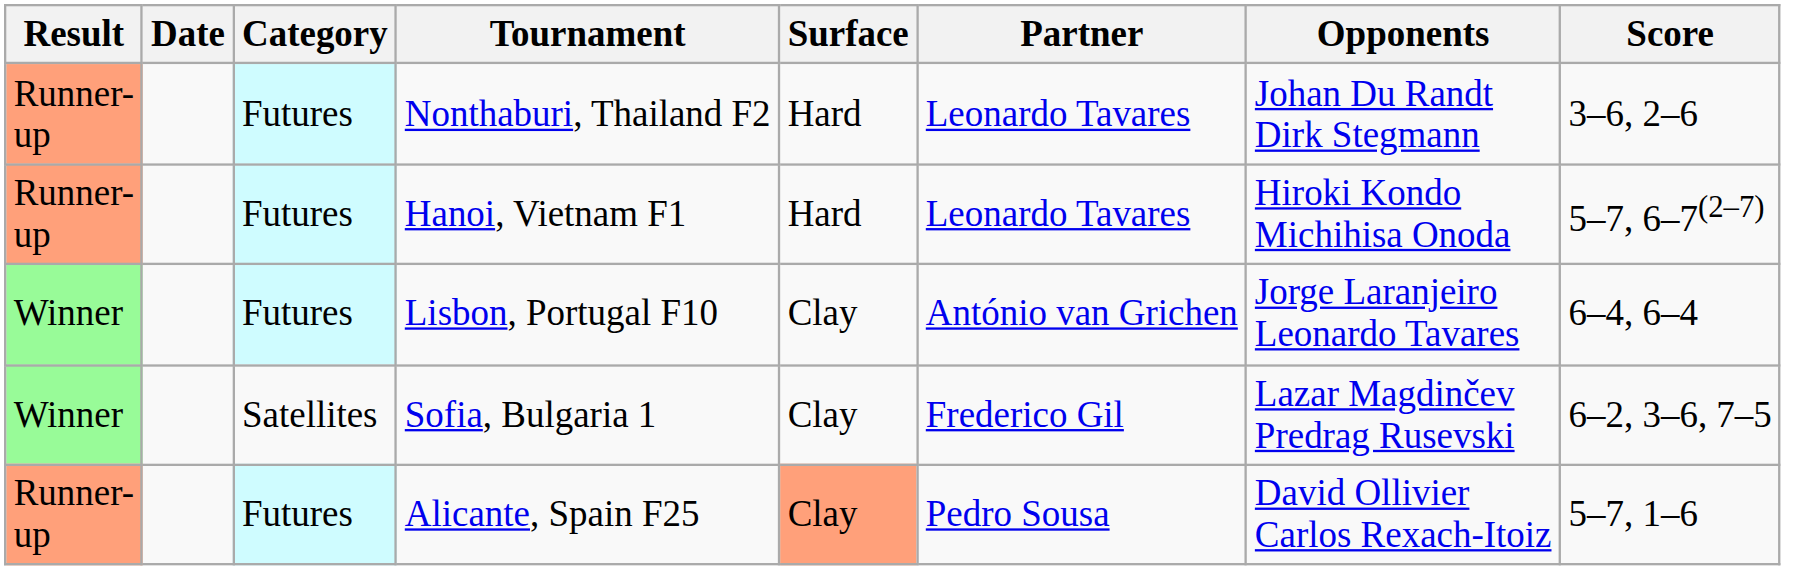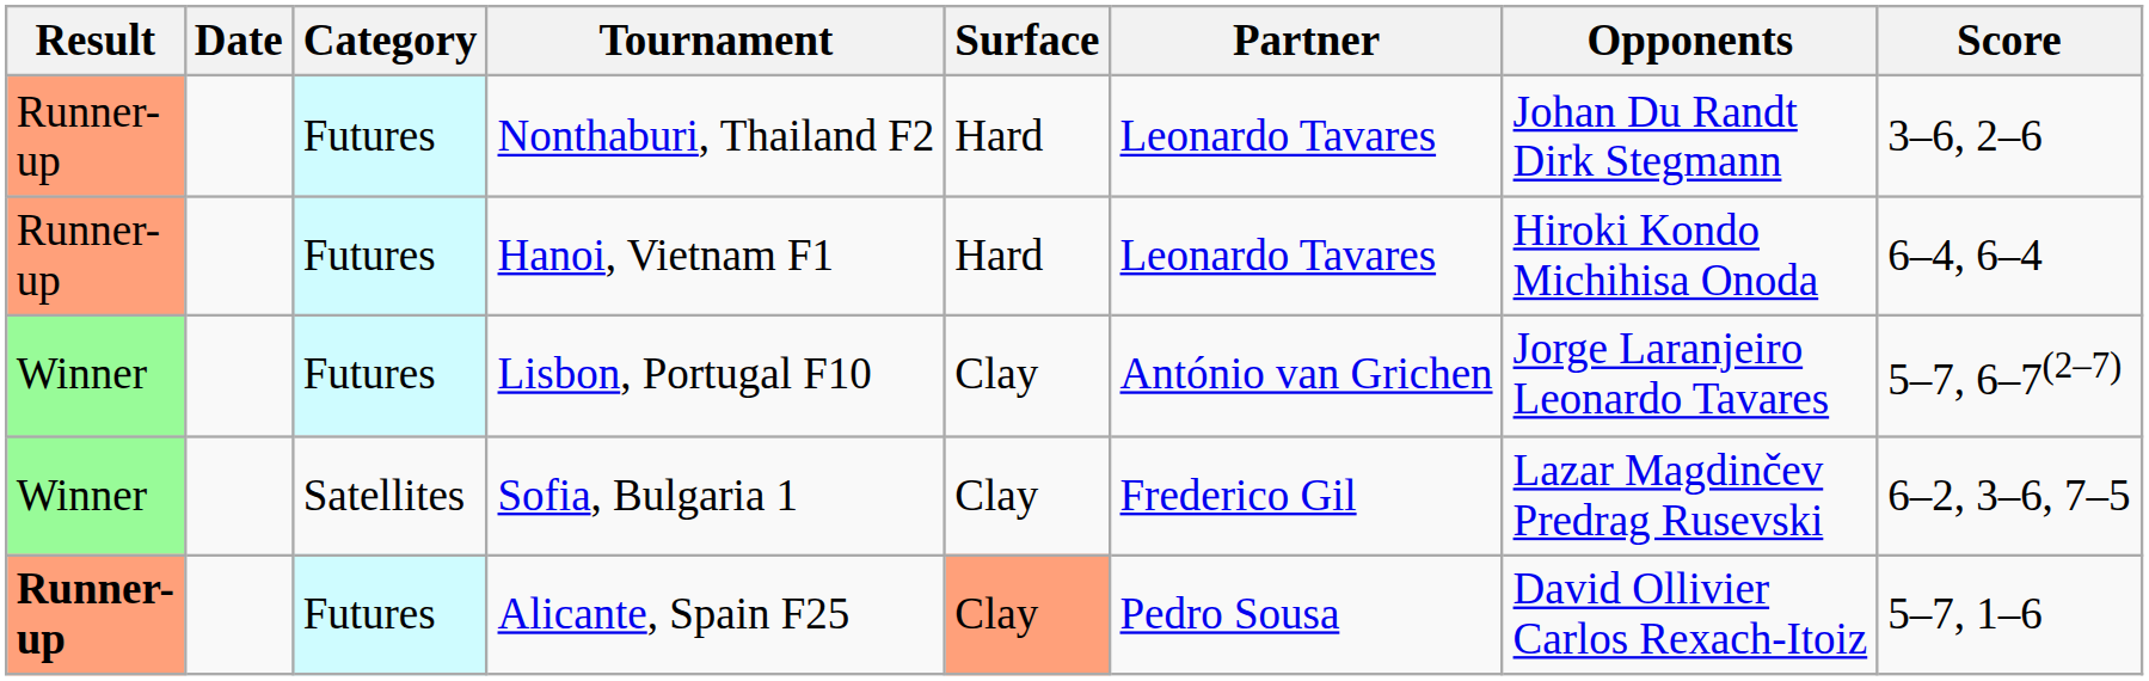Hanoi, Vietnam F1 | Score: 5–7, 6–7(2–7) -> 6–4, 6–4
Lisbon, Portugal F10 | Score: 6–4, 6–4 -> 5–7, 6–7(2–7)
Alicante, Spain F25 | Result: normal -> bold
